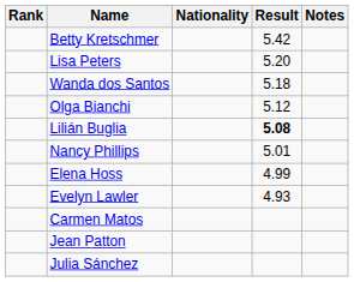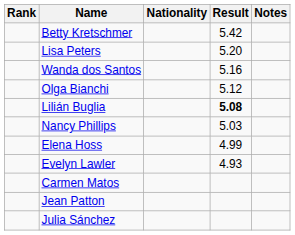Wanda dos Santos | Result: 5.18 -> 5.16
Nancy Phillips | Result: 5.01 -> 5.03
